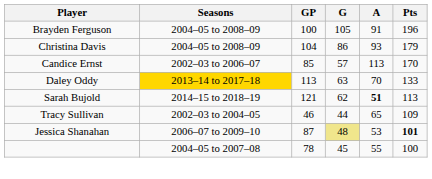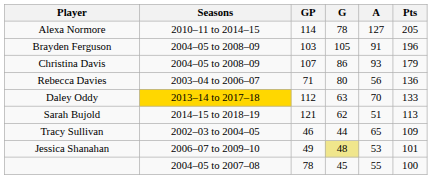+ row: Alexa Normore | 2010–11 to 2014–15 | 114 | 78 | 127 | 205
Brayden Ferguson | GP: 100 -> 103
Christina Davis | GP: 104 -> 107
- row: Candice Ernst | 2002–03 to 2006–07 | 85 | 57 | 113 | 170
+ row: Rebecca Davies | 2003–04 to 2006–07 | 71 | 80 | 56 | 136
Daley Oddy | GP: 113 -> 112
Sarah Bujold | A: bold -> normal
Jessica Shanahan | GP: 87 -> 49
Jessica Shanahan | Pts: bold -> normal
